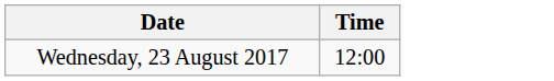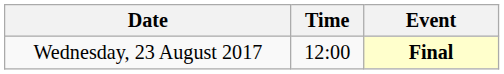+ column: Event | Final
